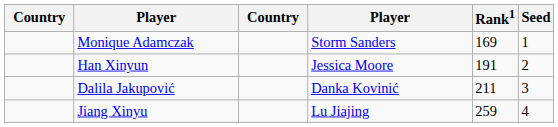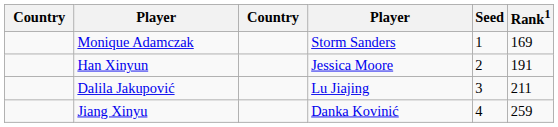columns swapped: Rank1 <-> Seed
Dalila Jakupović | column 4: Danka Kovinić -> Lu Jiajing
Jiang Xinyu | column 4: Lu Jiajing -> Danka Kovinić
